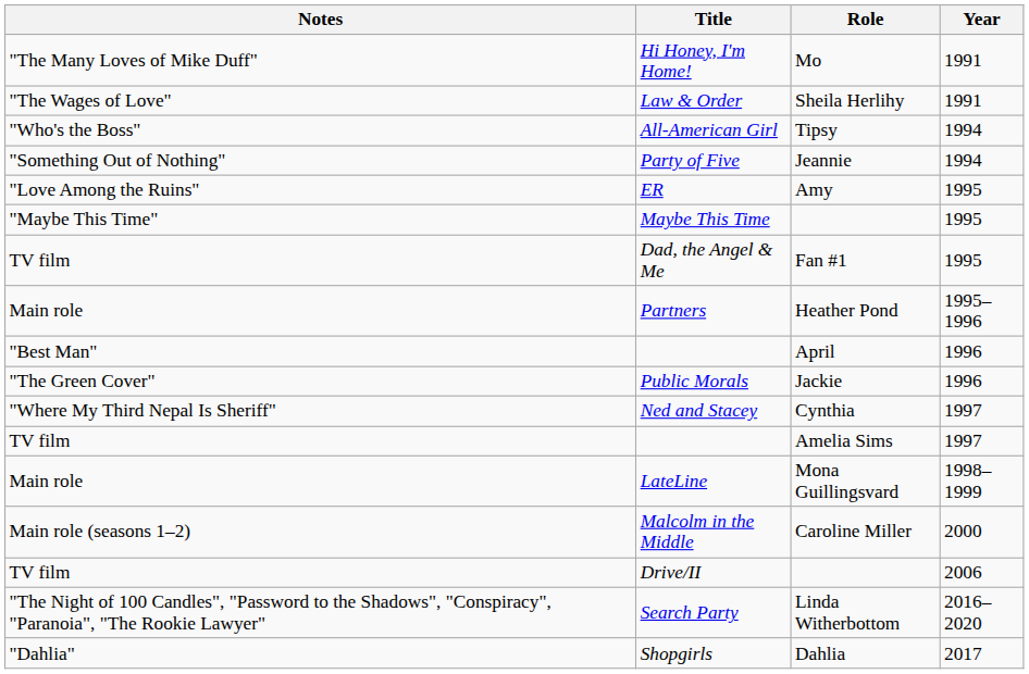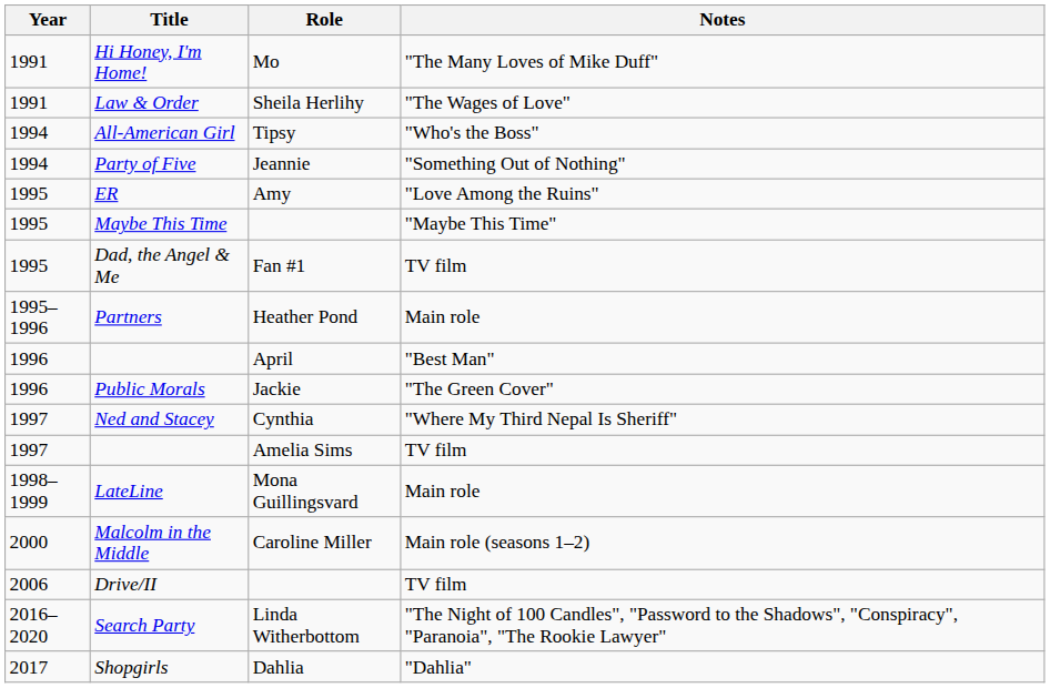columns swapped: Year <-> Notes
